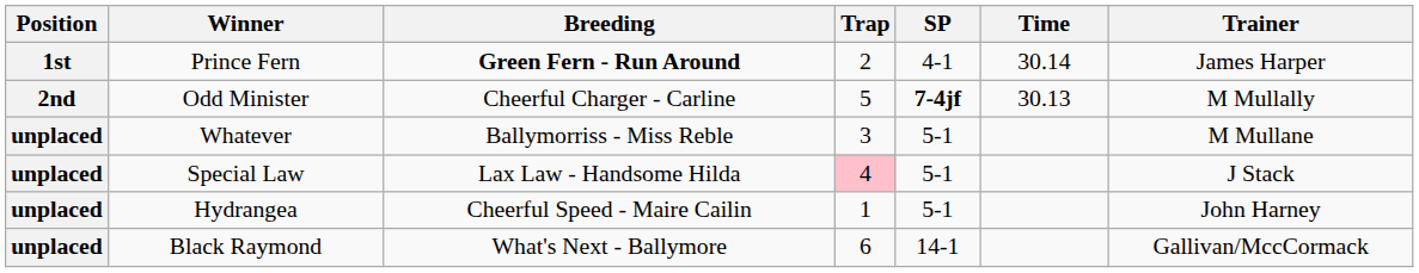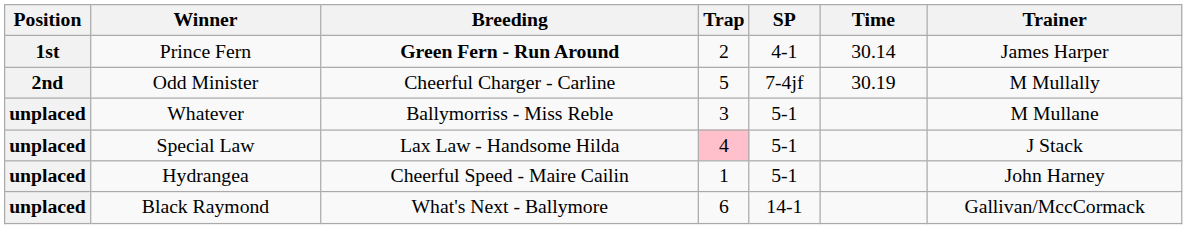Odd Minister | SP: bold -> normal
Odd Minister | Time: 30.13 -> 30.19
